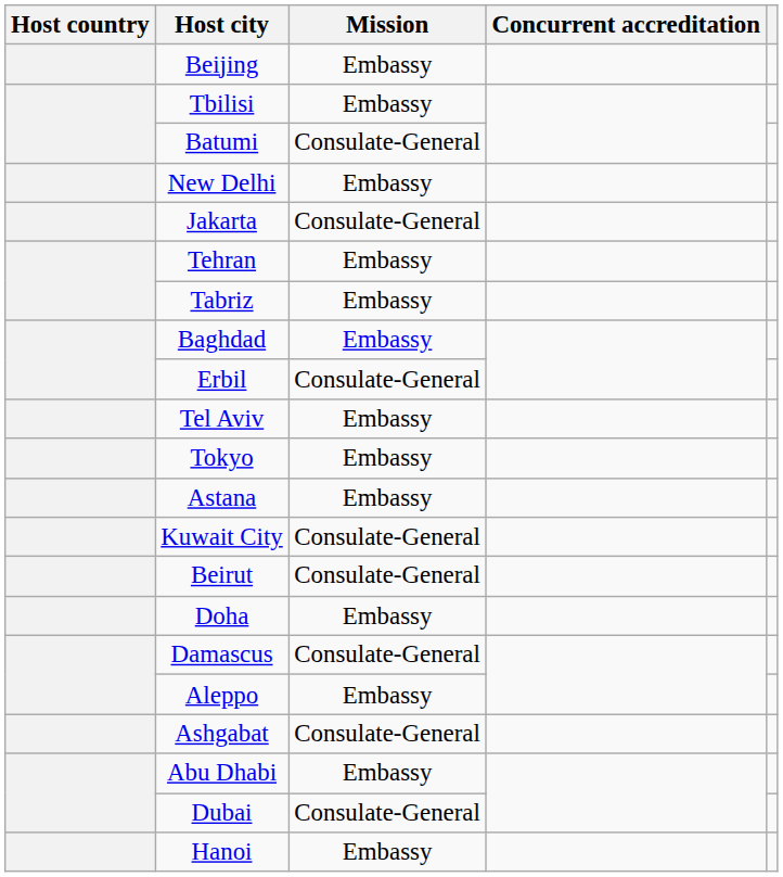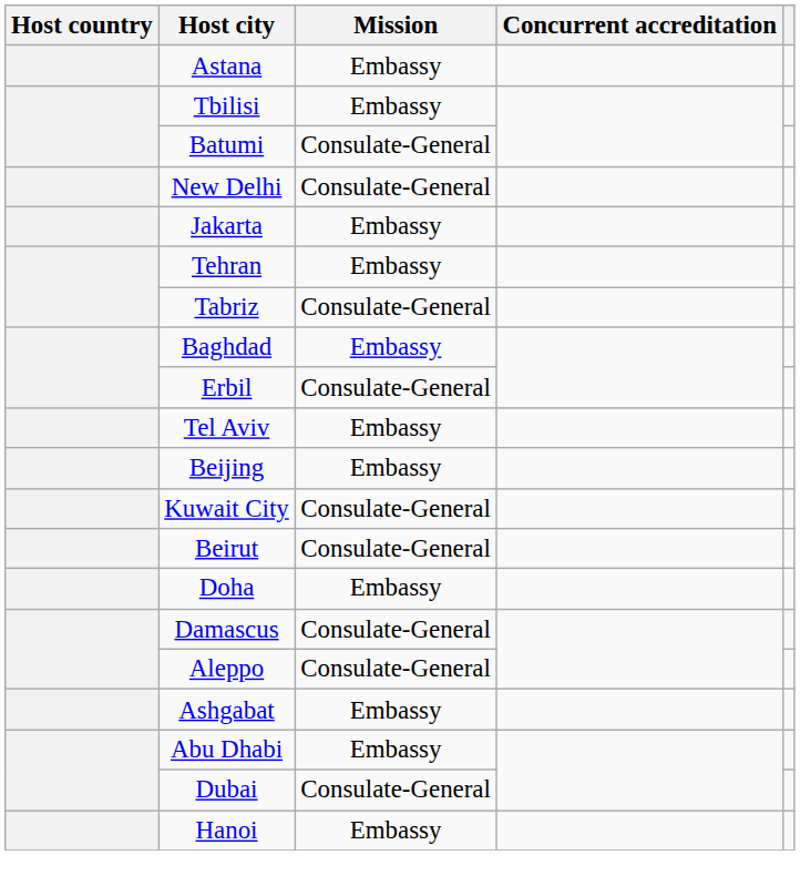rows swapped: Beijing <-> Astana
New Delhi | Mission: Embassy -> Consulate-General
Jakarta | Mission: Consulate-General -> Embassy
Tabriz | Mission: Embassy -> Consulate-General
- row: Tokyo | Embassy
Aleppo | Mission: Embassy -> Consulate-General
Ashgabat | Mission: Consulate-General -> Embassy
